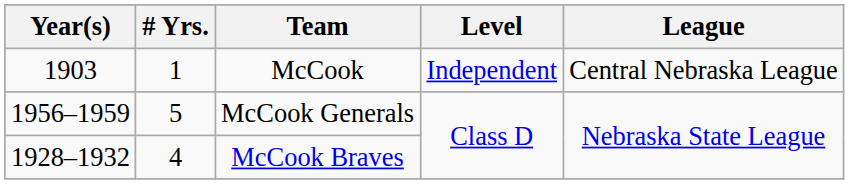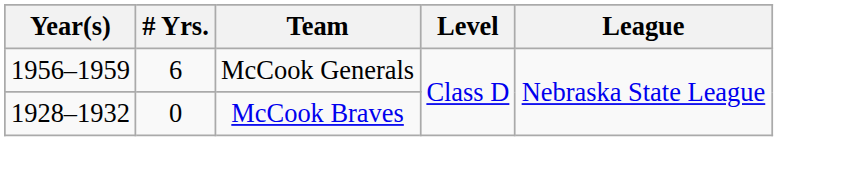- row: 1903 | 1 | McCook | Independent | Central Nebraska League
McCook Generals | # Yrs.: 5 -> 6
McCook Braves | # Yrs.: 4 -> 0
